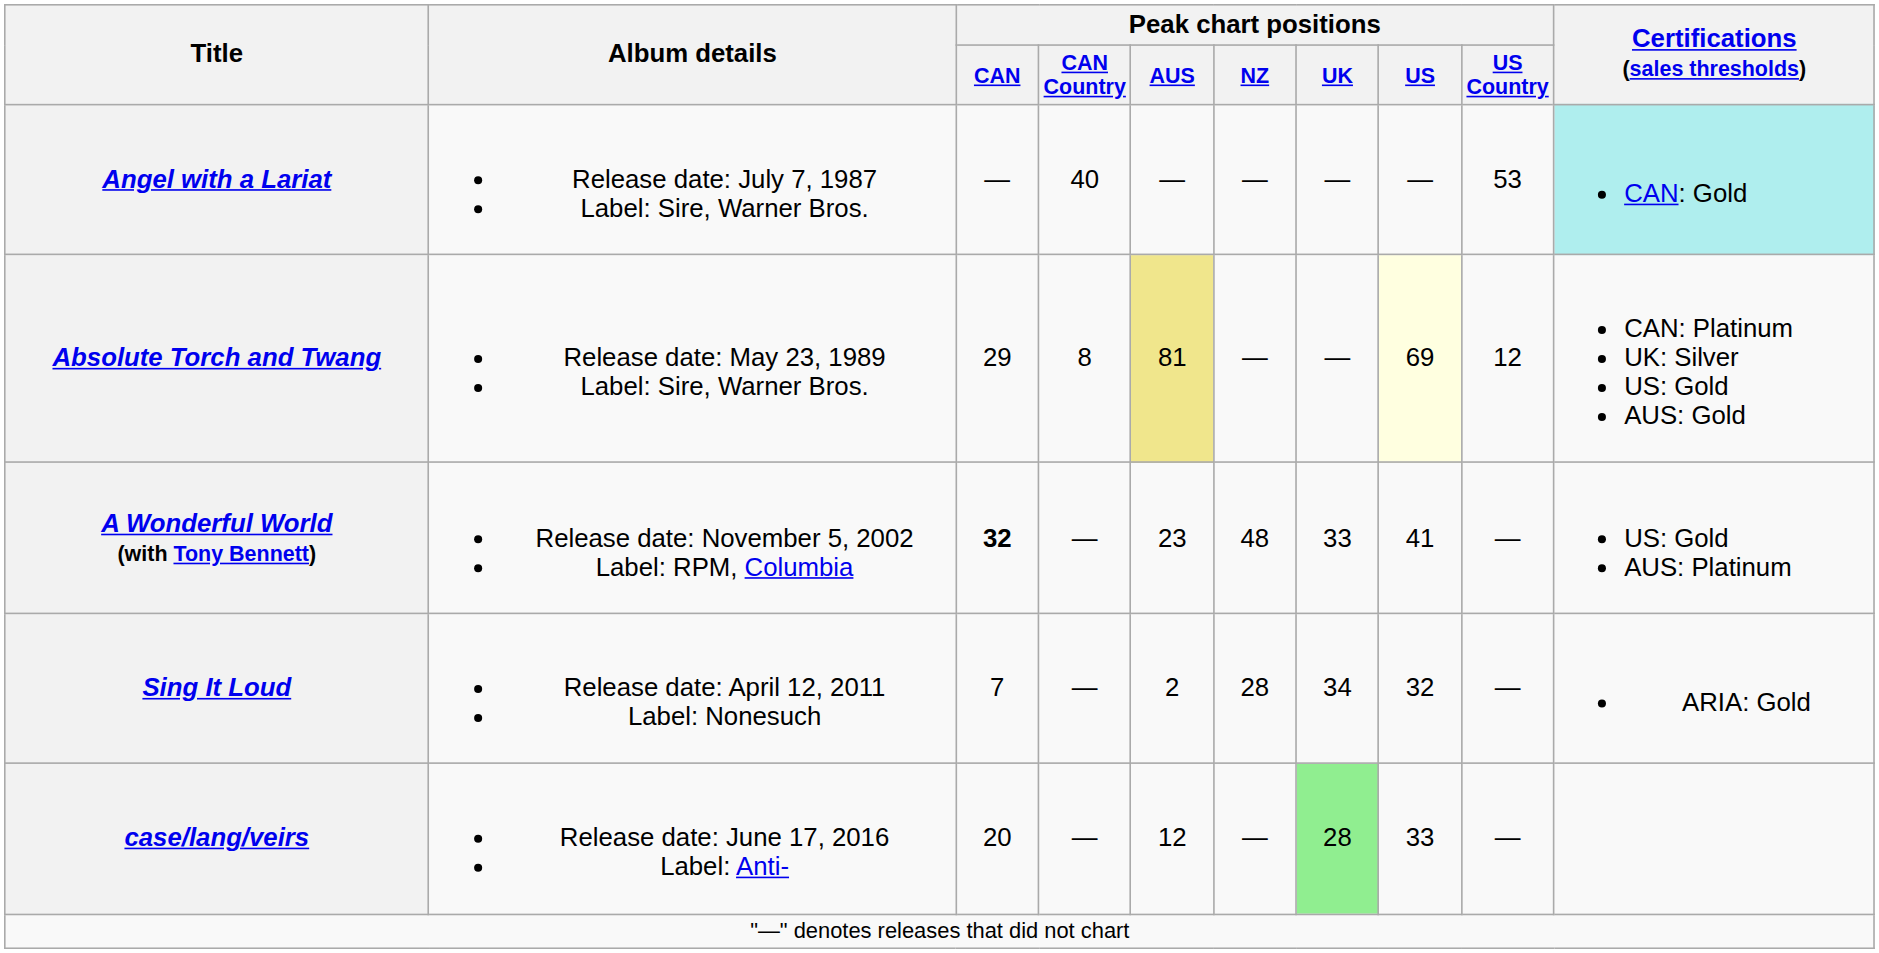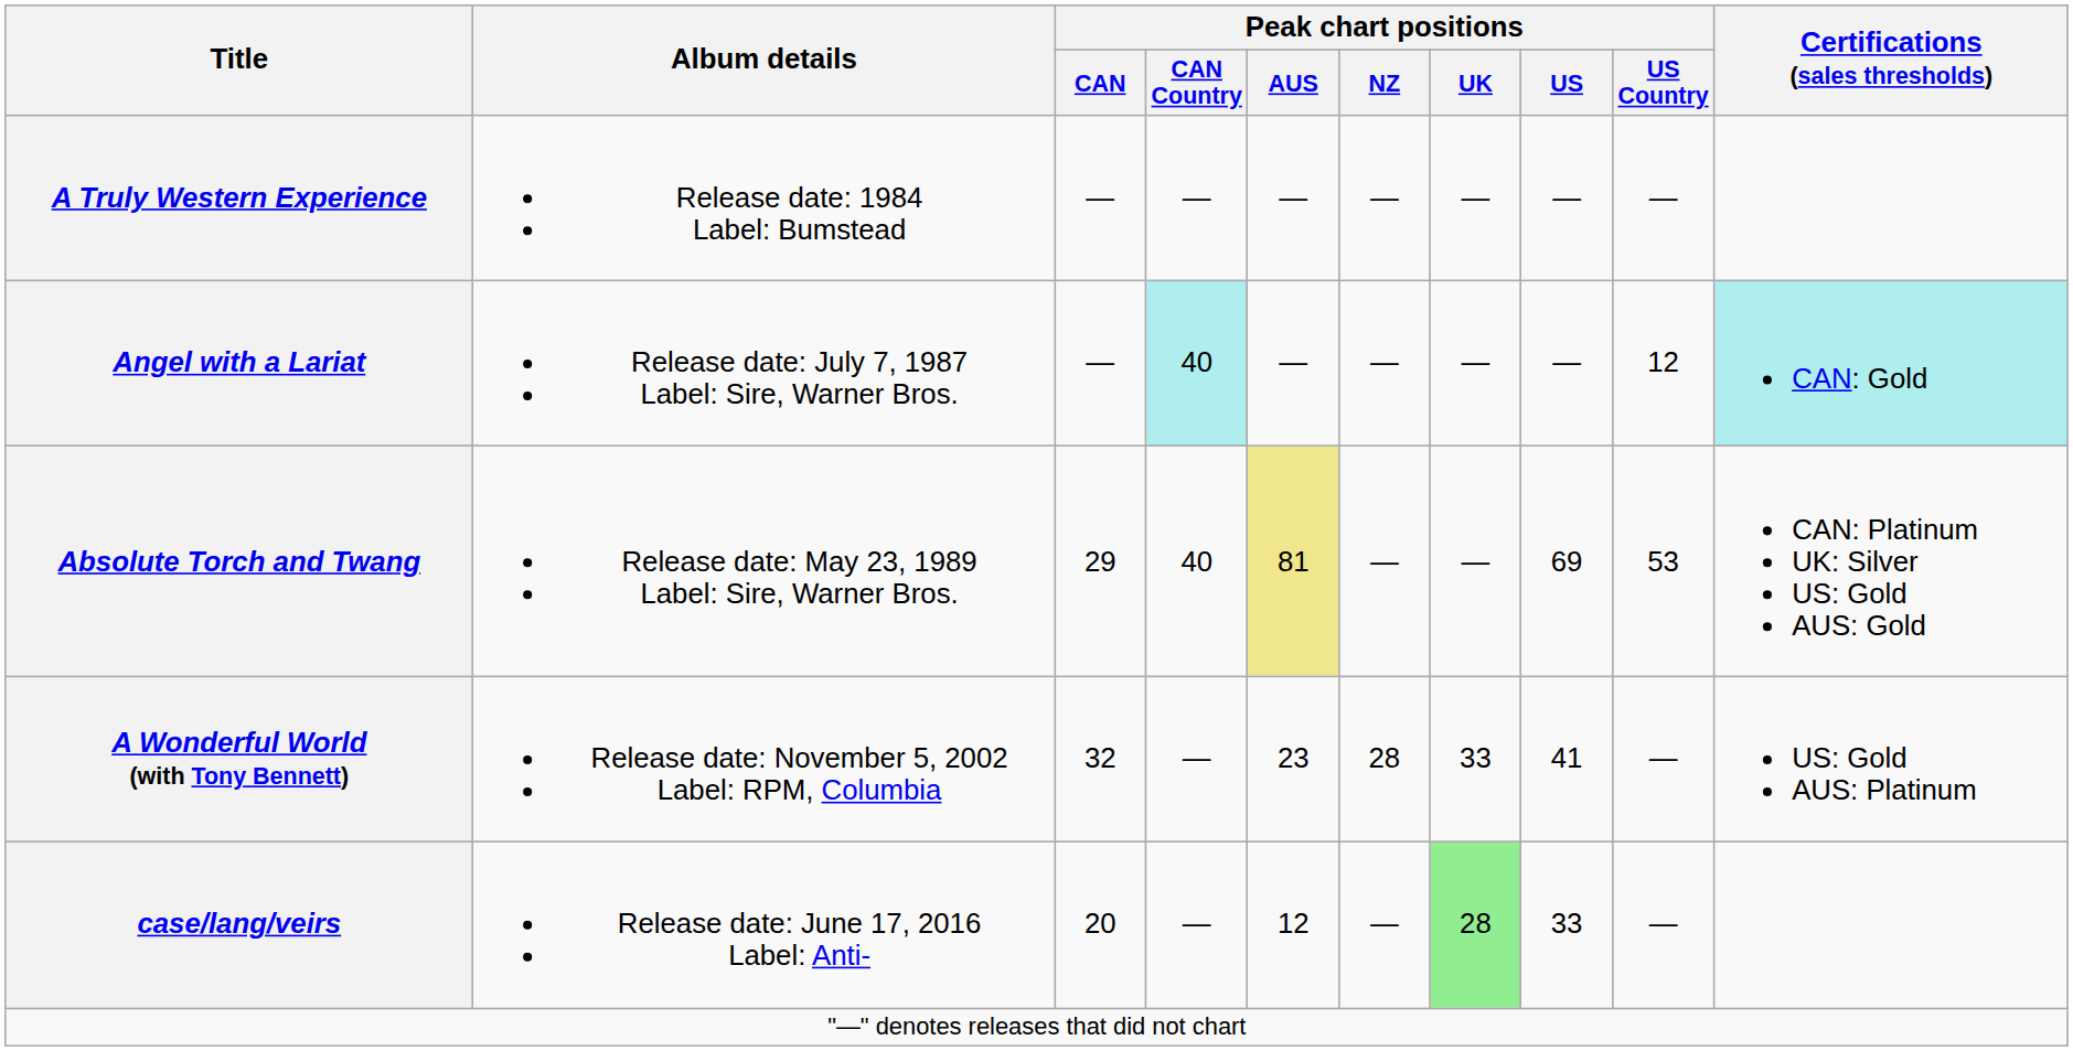+ row: A Truly Western Experience | Release date: 1984 Label: Bumstead | — | — | — | — | — | — | —
Angel with a Lariat | Peak chart positions / CAN Country: no background -> paleturquoise background
Angel with a Lariat | Peak chart positions / US Country: 53 -> 12
Absolute Torch and Twang | Peak chart positions / CAN Country: 8 -> 40
Absolute Torch and Twang | Peak chart positions / US: lightyellow background -> no background
Absolute Torch and Twang | Peak chart positions / US Country: 12 -> 53
A Wonderful World (with Tony Bennett) | Peak chart positions / CAN: bold -> normal
A Wonderful World (with Tony Bennett) | Peak chart positions / NZ: 48 -> 28
- row: Sing It Loud | Release date: April 12, 2011 Label: Nonesuch | 7 | — | 2 | 28 | 34 | 32 | — | ARIA: Gold
